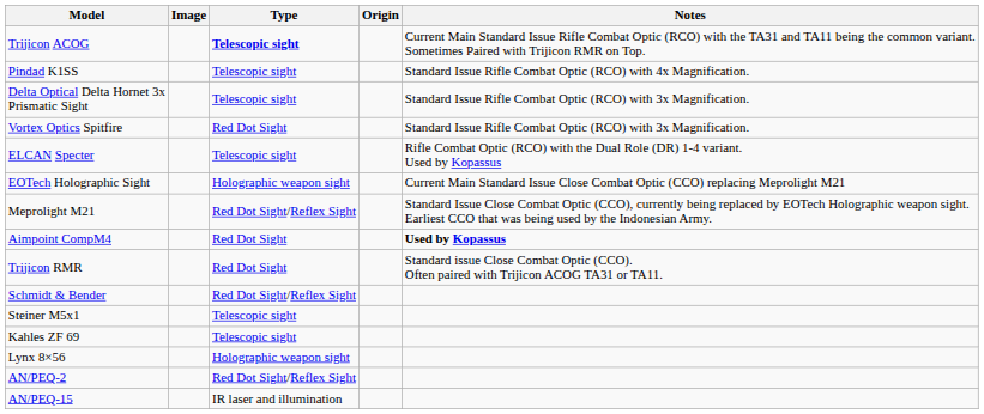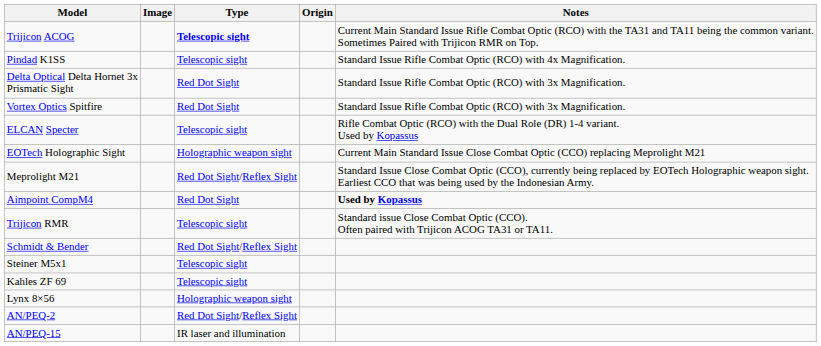Delta Optical Delta Hornet 3x Prismatic Sight | Type: Telescopic sight -> Red Dot Sight
Trijicon RMR | Type: Red Dot Sight -> Telescopic sight
